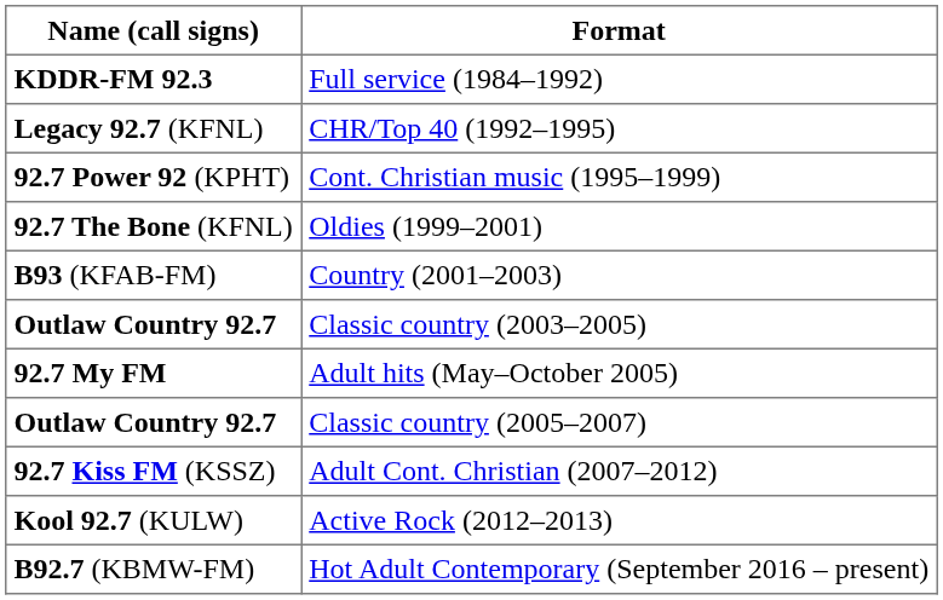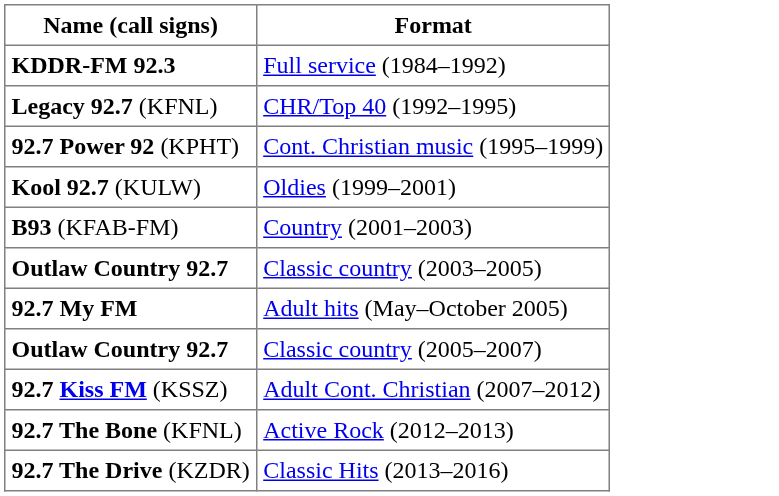Oldies (1999–2001) | Name (call signs): 92.7 The Bone (KFNL) -> Kool 92.7 (KULW)
Active Rock (2012–2013) | Name (call signs): Kool 92.7 (KULW) -> 92.7 The Bone (KFNL)
+ row: 92.7 The Drive (KZDR) | Classic Hits (2013–2016)
- row: B92.7 (KBMW-FM) | Hot Adult Contemporary (September 2016 – present)
